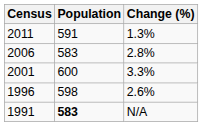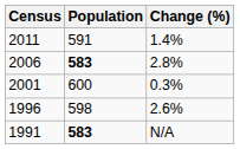2011 | Change (%): 1.3% -> 1.4%
2006 | Population: normal -> bold
2001 | Change (%): 3.3% -> 0.3%
